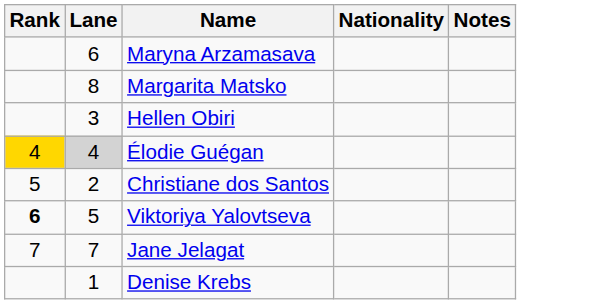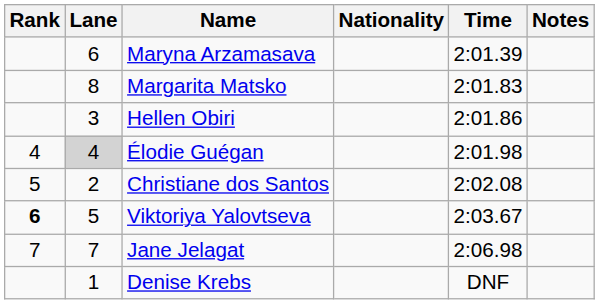+ column: Time | 2:01.39 | 2:01.83 | 2:01.86 | 2:01.98 | 2:02.08 | 2:03.67 | 2:06.98 | DNF
Élodie Guégan | Rank: gold background -> no background
